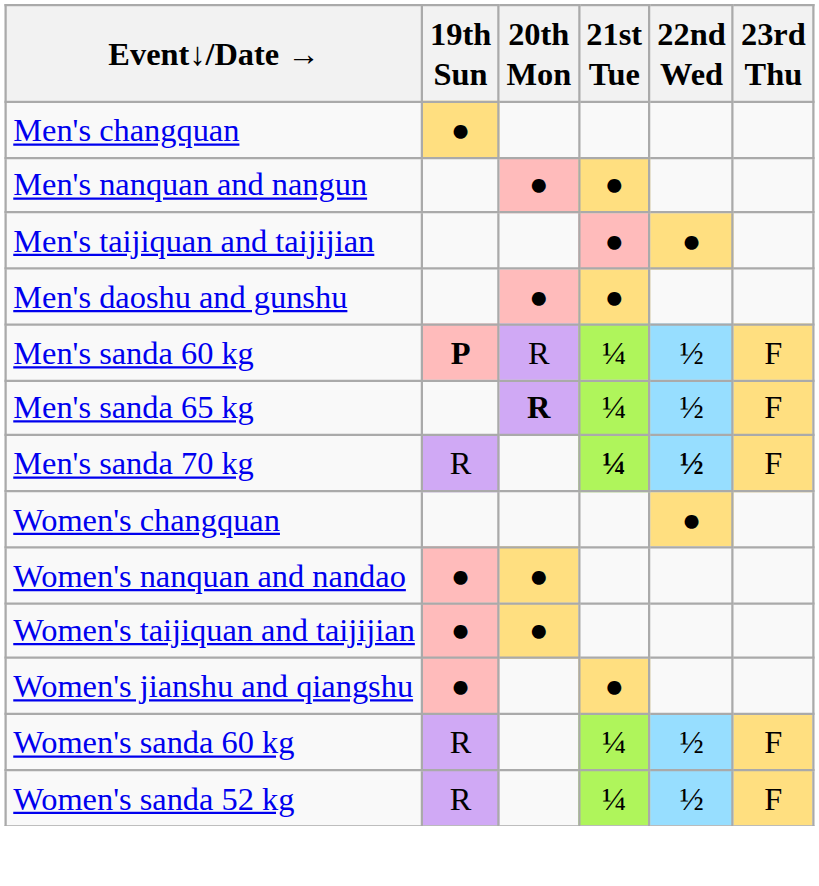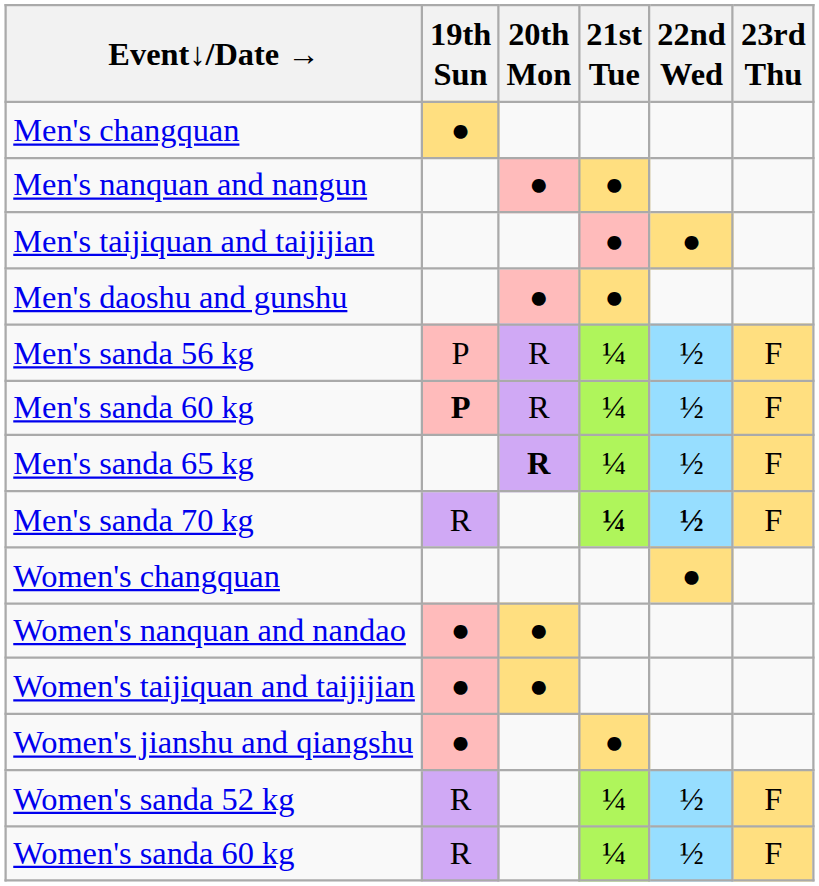+ row: Men's sanda 56 kg | P | R | ¼ | ½ | F
rows swapped: Women's sanda 52 kg <-> Women's sanda 60 kg
